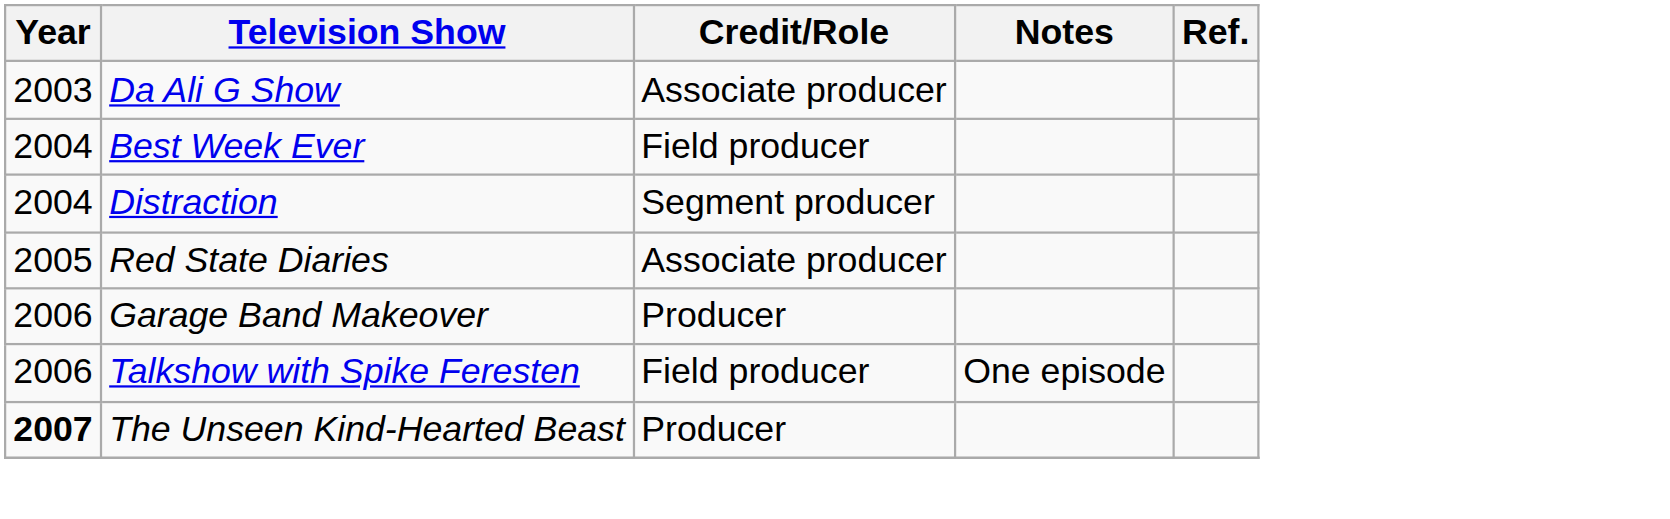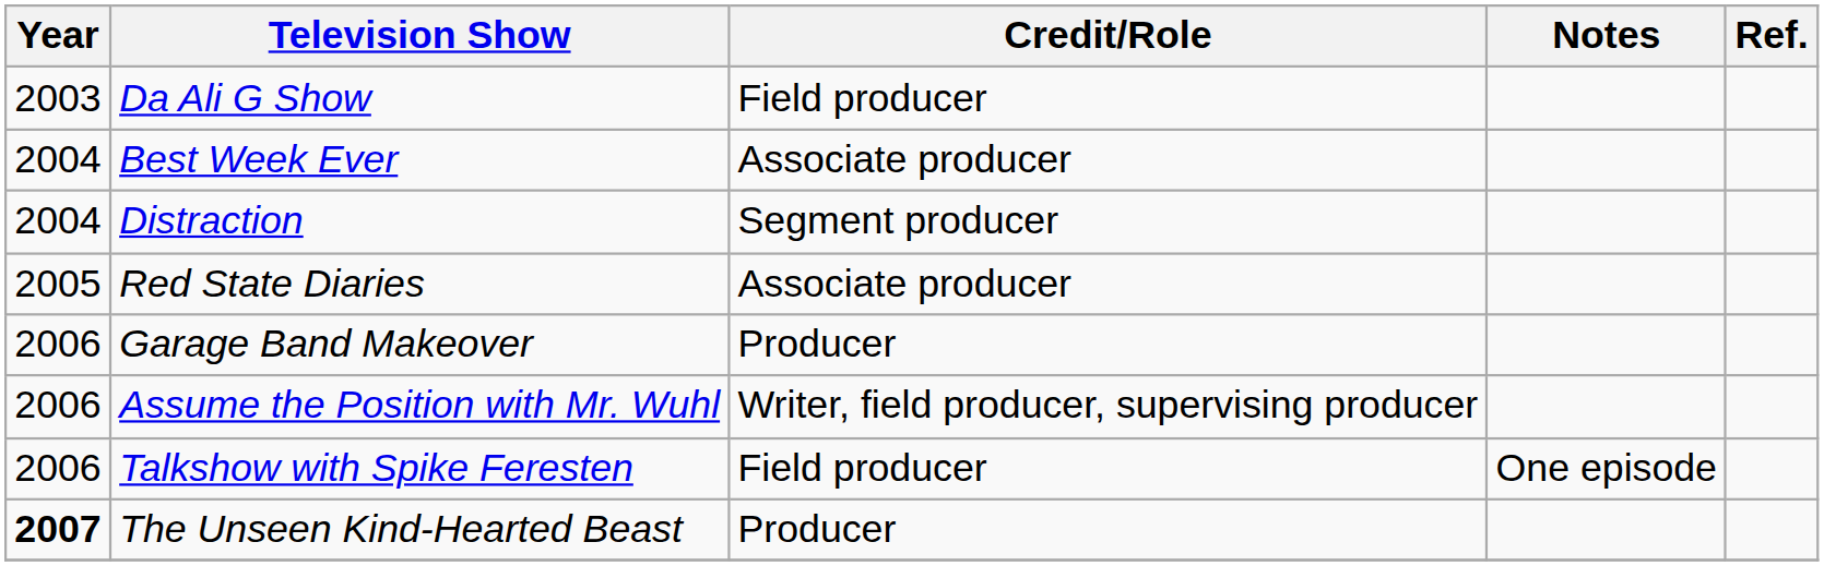Da Ali G Show | Credit/Role: Associate producer -> Field producer
Best Week Ever | Credit/Role: Field producer -> Associate producer
+ row: 2006 | Assume the Position with Mr. Wuhl | Writer, field producer, supervising producer
